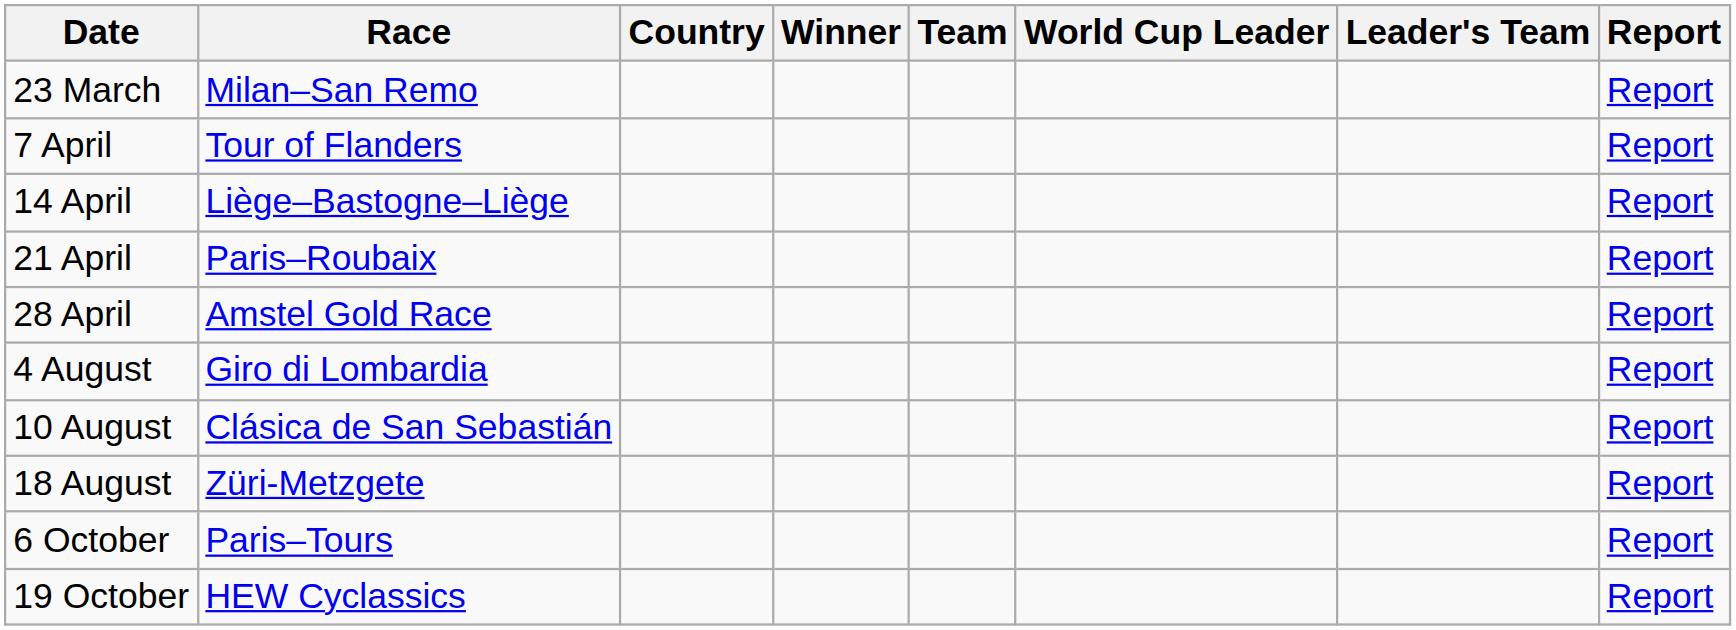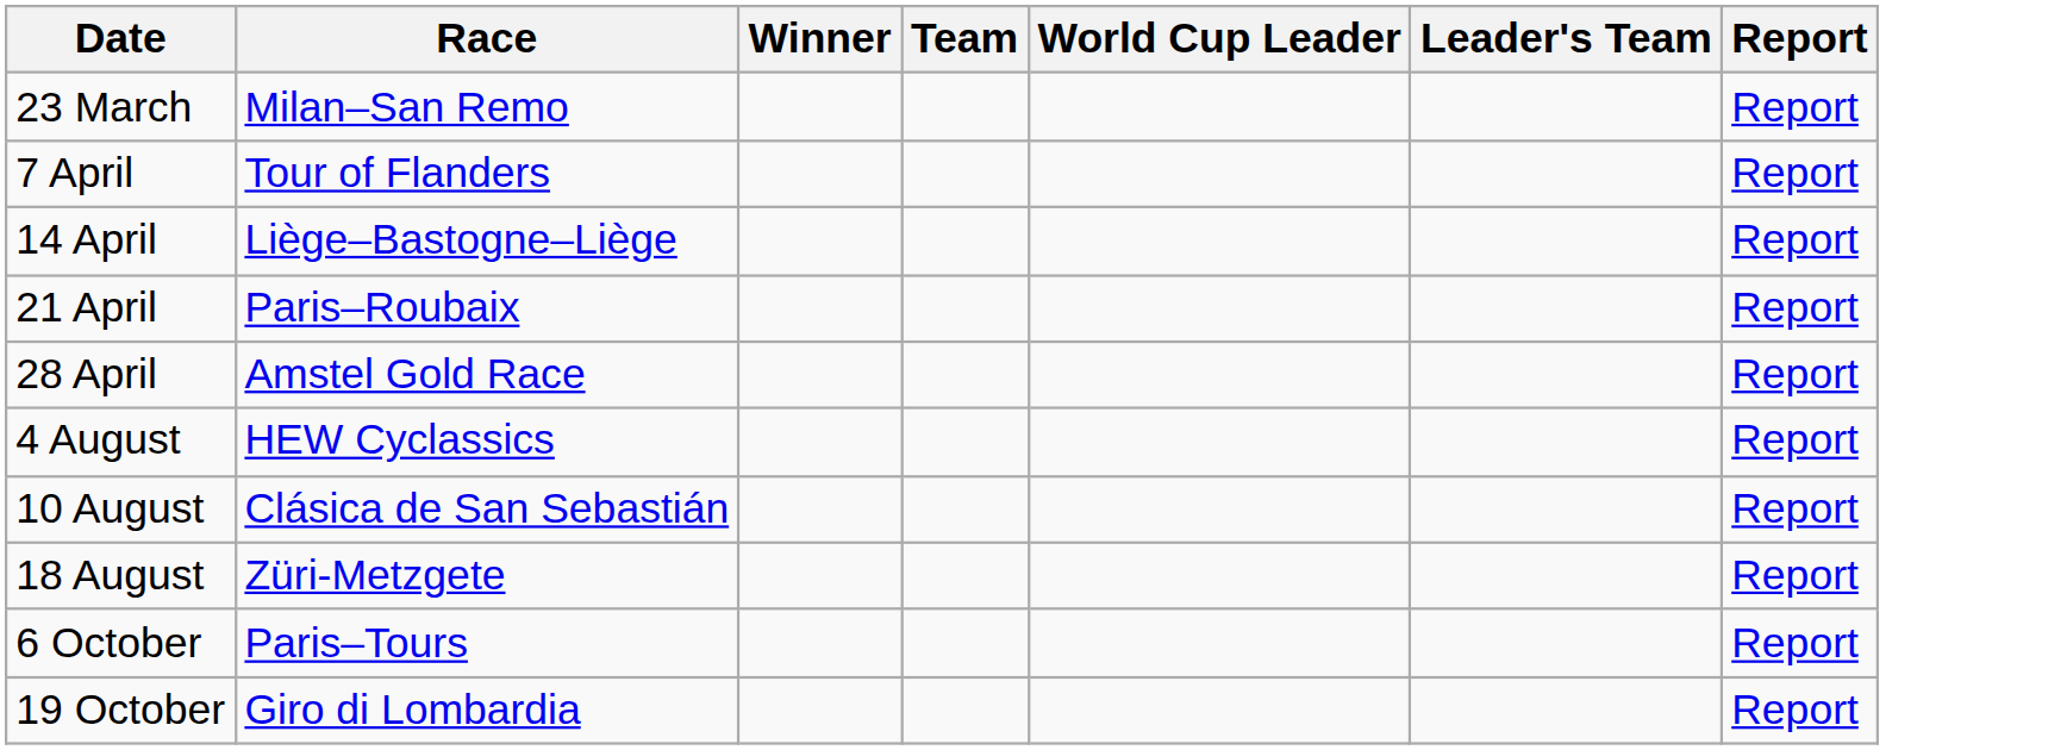- column: Country
4 August | Race: Giro di Lombardia -> HEW Cyclassics
19 October | Race: HEW Cyclassics -> Giro di Lombardia
